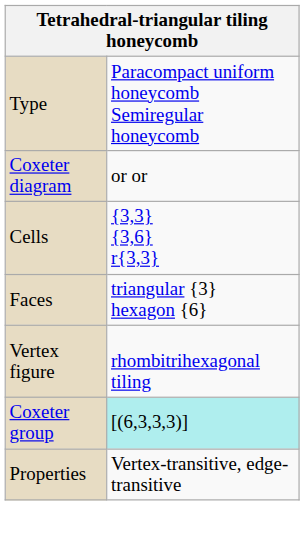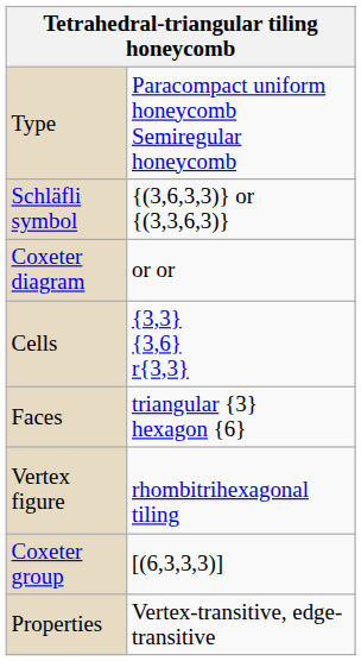+ row: Schläfli symbol | {(3,6,3,3)} or {(3,3,6,3)}
Coxeter group | column 2: paleturquoise background -> no background
